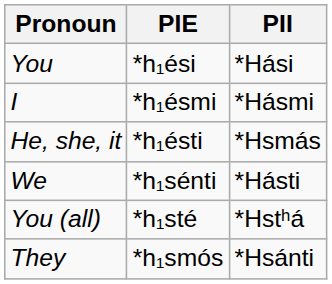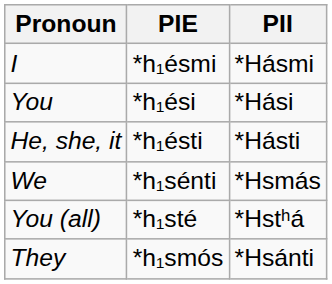rows swapped: I <-> You
He, she, it | PII: *Hsmás -> *Hásti
We | PII: *Hásti -> *Hsmás
